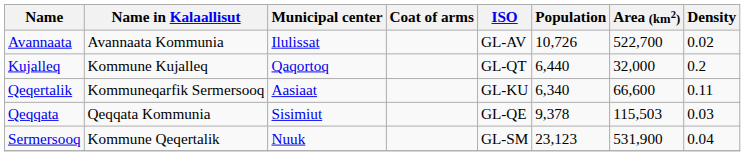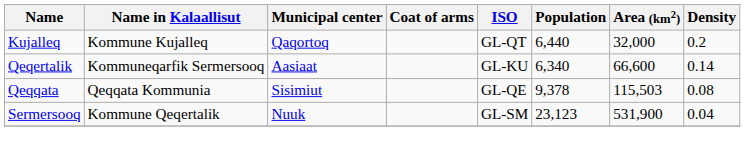- row: Avannaata | Avannaata Kommunia | Ilulissat | GL-AV | 10,726 | 522,700 | 0.02
Qeqertalik | Density: 0.11 -> 0.14
Qeqqata | Density: 0.03 -> 0.08
